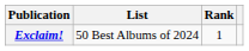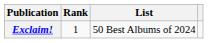columns swapped: List <-> Rank
